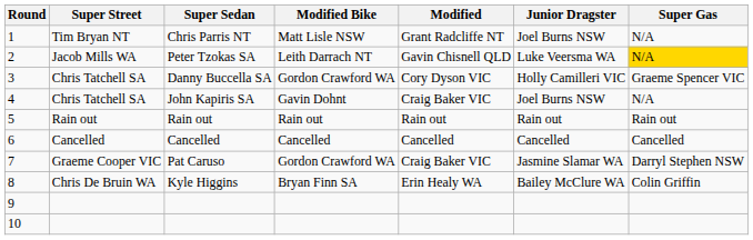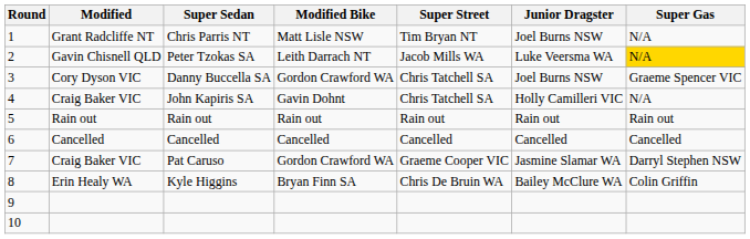columns swapped: Modified <-> Super Street
Danny Buccella SA | Junior Dragster: Holly Camilleri VIC -> Joel Burns NSW
John Kapiris SA | Junior Dragster: Joel Burns NSW -> Holly Camilleri VIC
